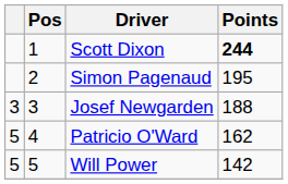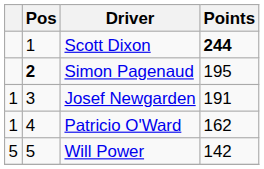Simon Pagenaud | Pos: normal -> bold
Josef Newgarden | column 1: 3 -> 1
Josef Newgarden | Points: 188 -> 191
Patricio O'Ward | column 1: 5 -> 1
